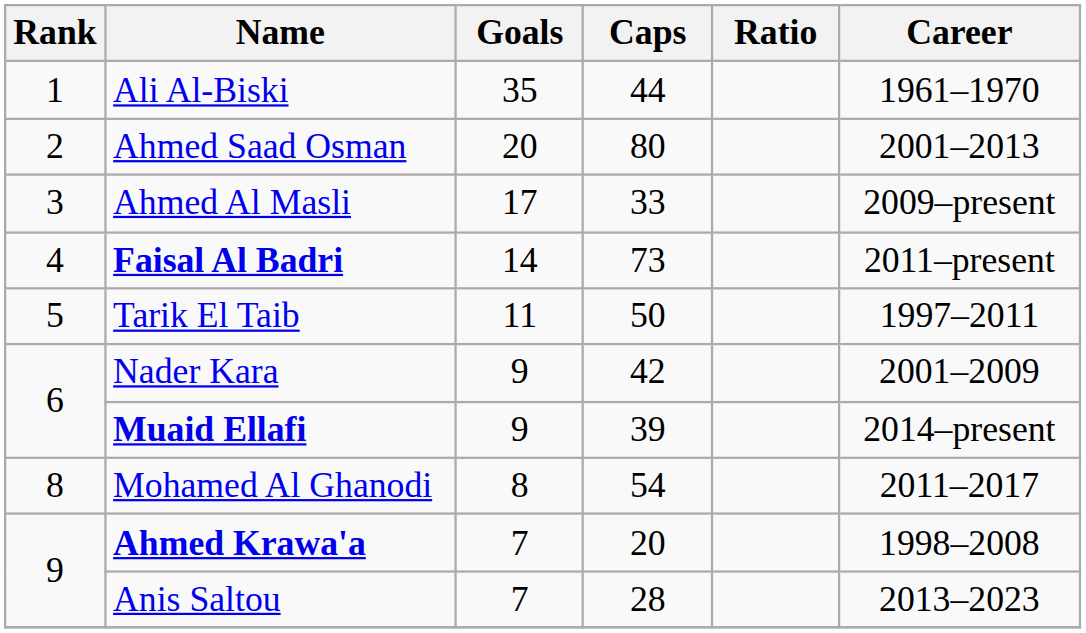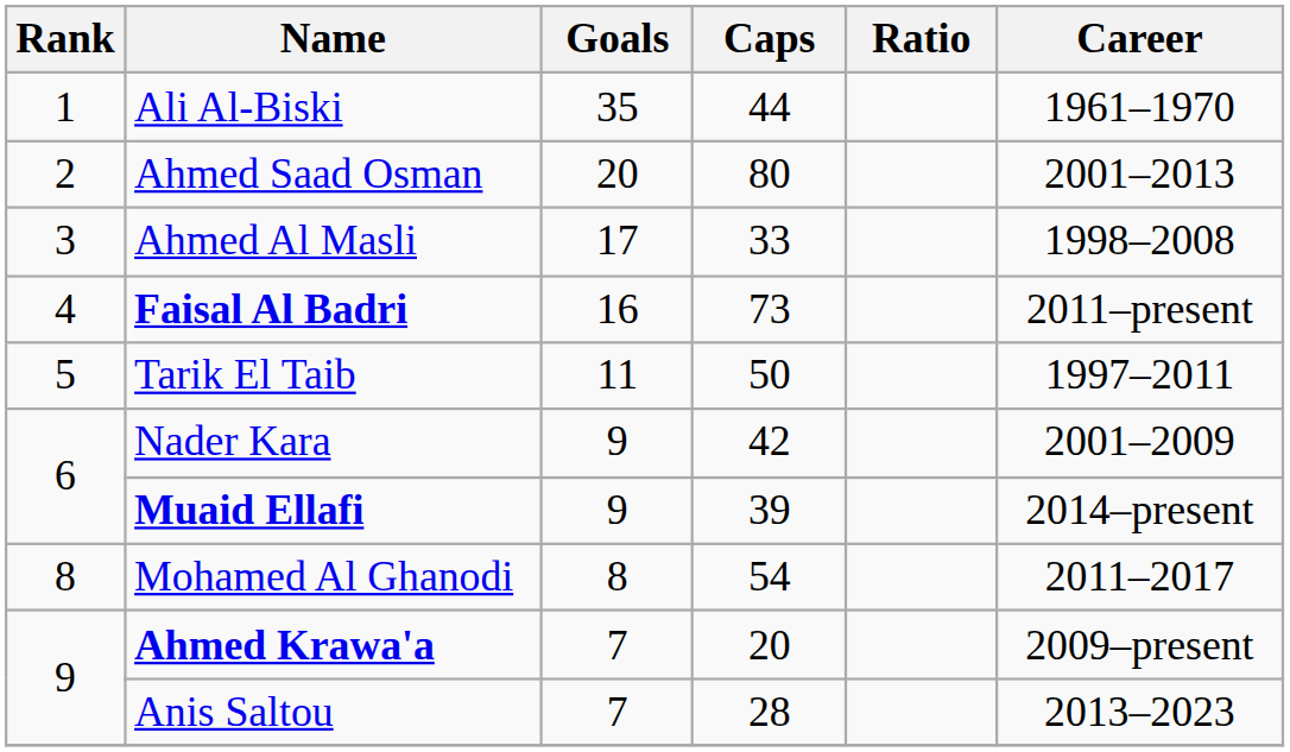Ahmed Al Masli | Career: 2009–present -> 1998–2008
Faisal Al Badri | Goals: 14 -> 16
Ahmed Krawa'a | Career: 1998–2008 -> 2009–present
